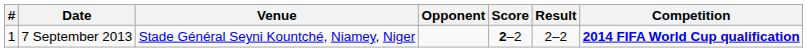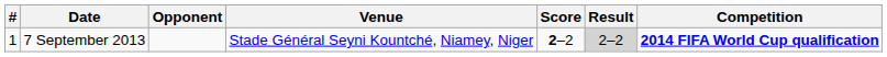columns swapped: Venue <-> Opponent
7 September 2013 | Result: no background -> lightgrey background
